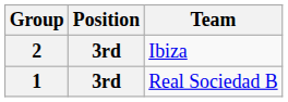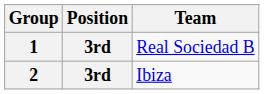rows swapped: 1 <-> 2
